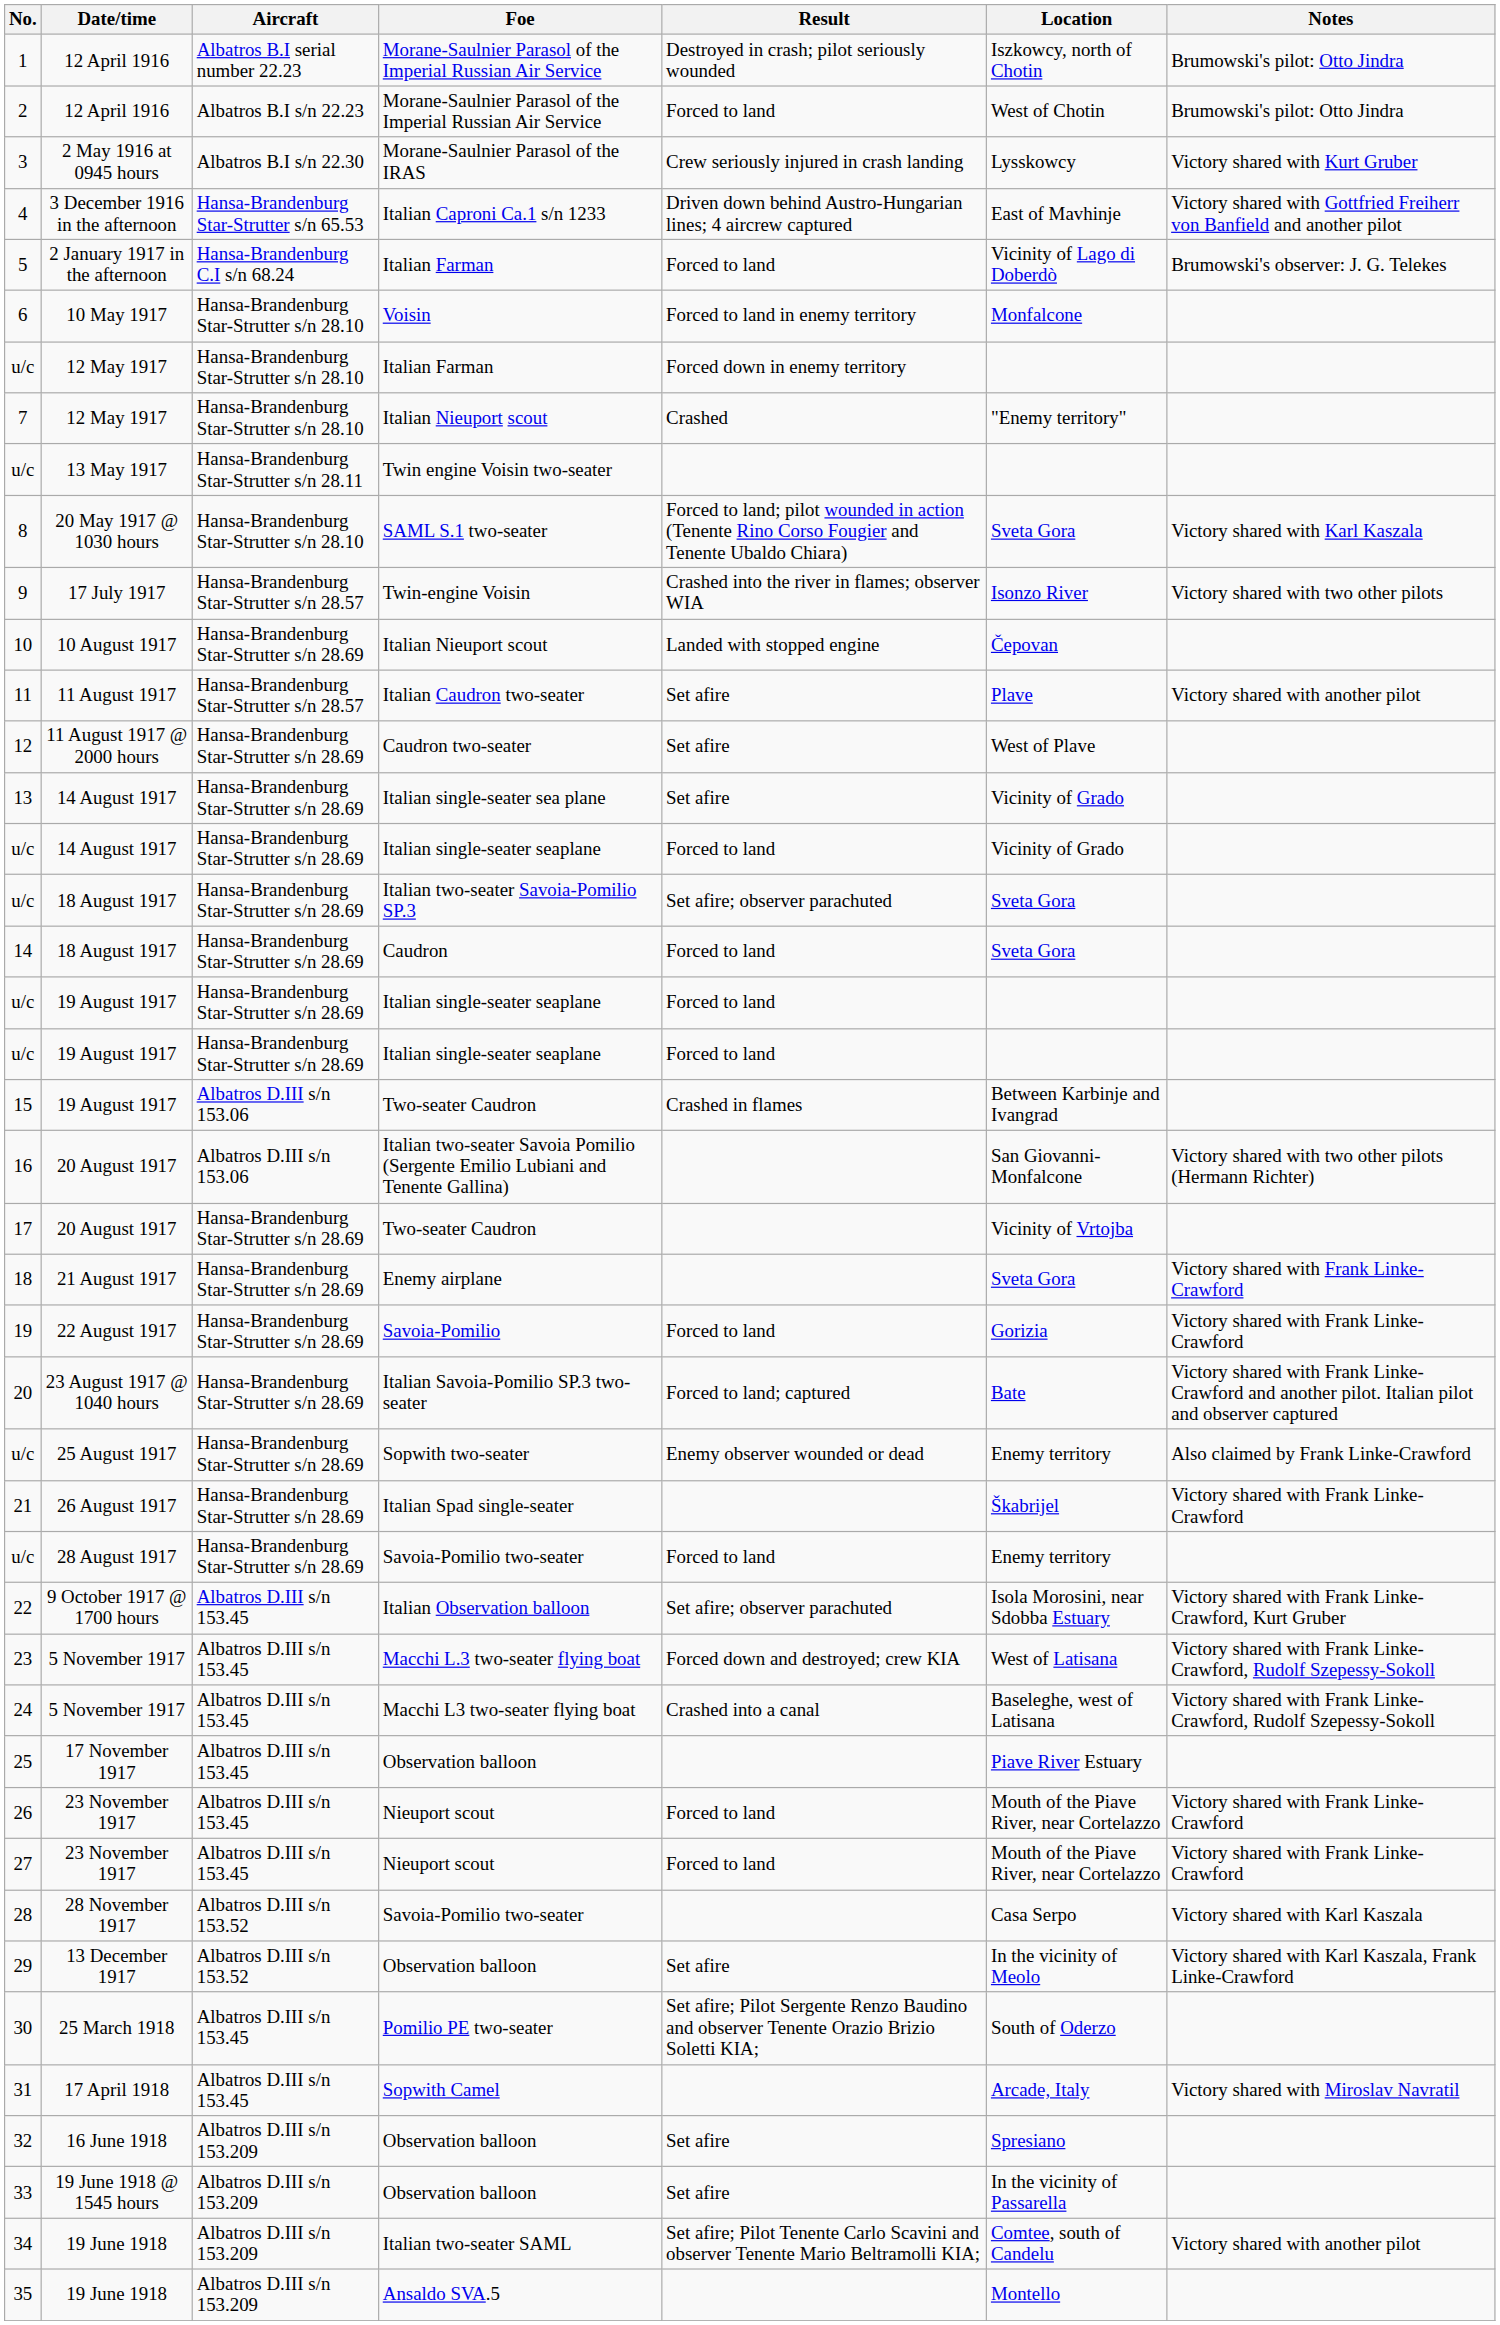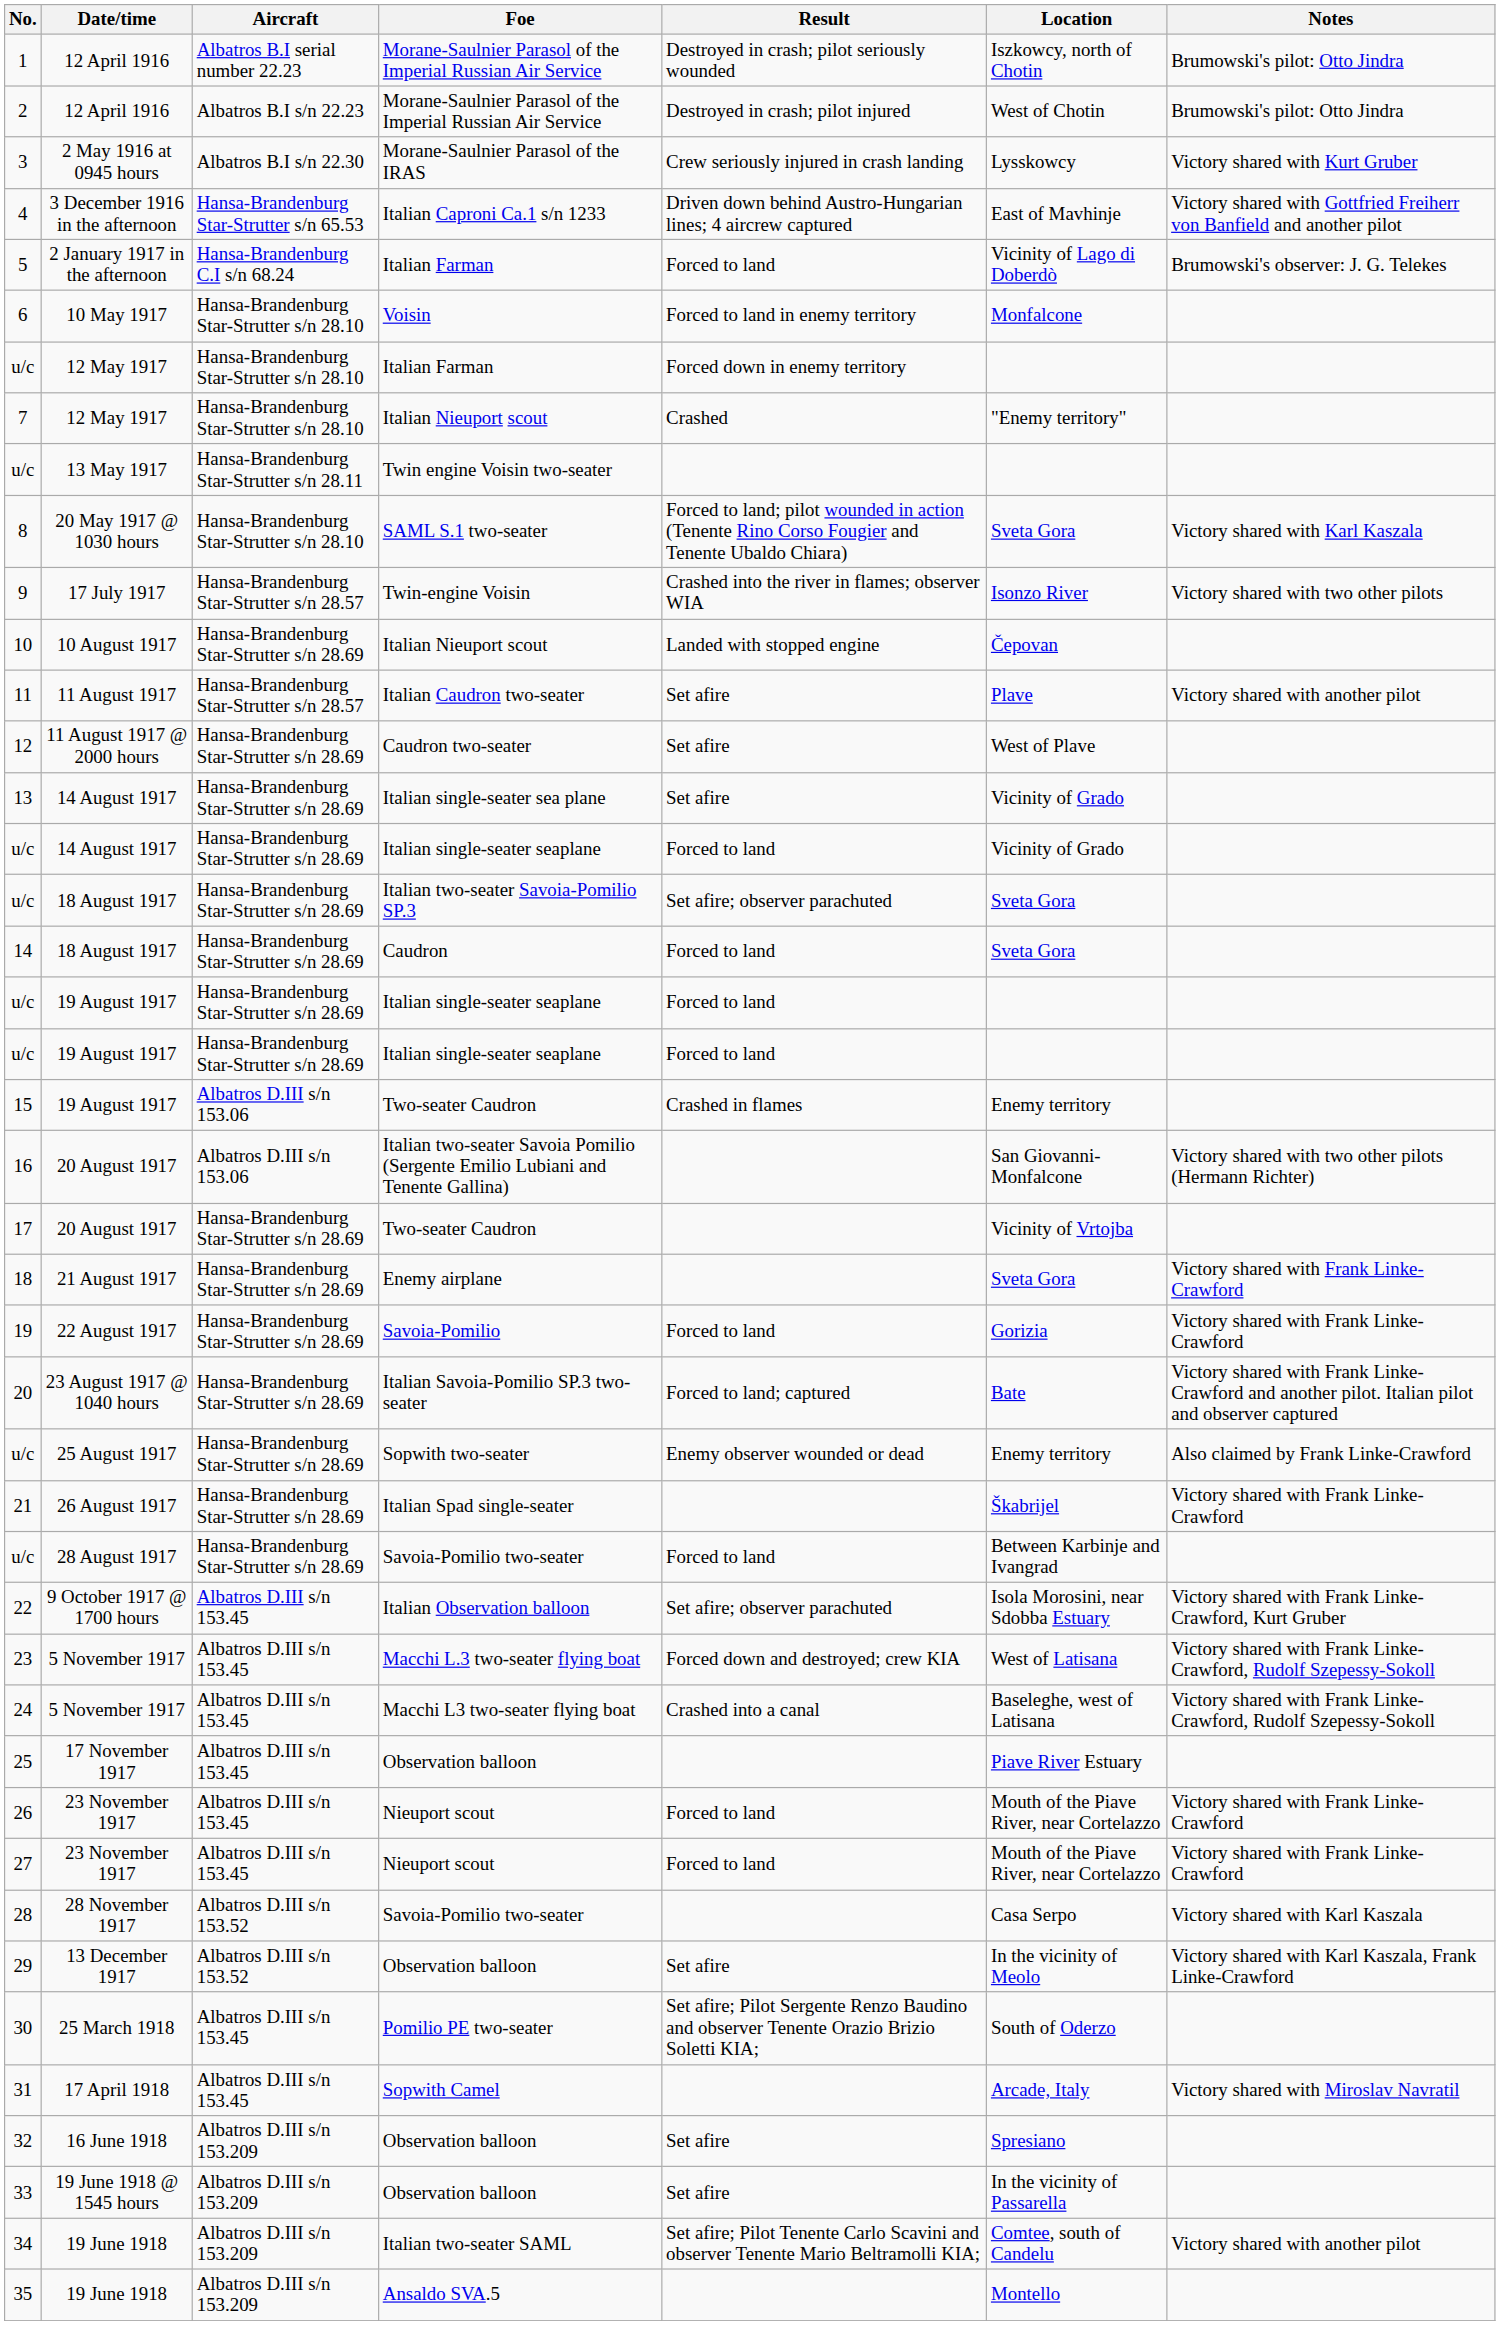2 | Result: Forced to land -> Destroyed in crash; pilot injured
15 | Location: Between Karbinje and Ivangrad -> Enemy territory
u/c / 28 August 1917 | Location: Enemy territory -> Between Karbinje and Ivangrad
